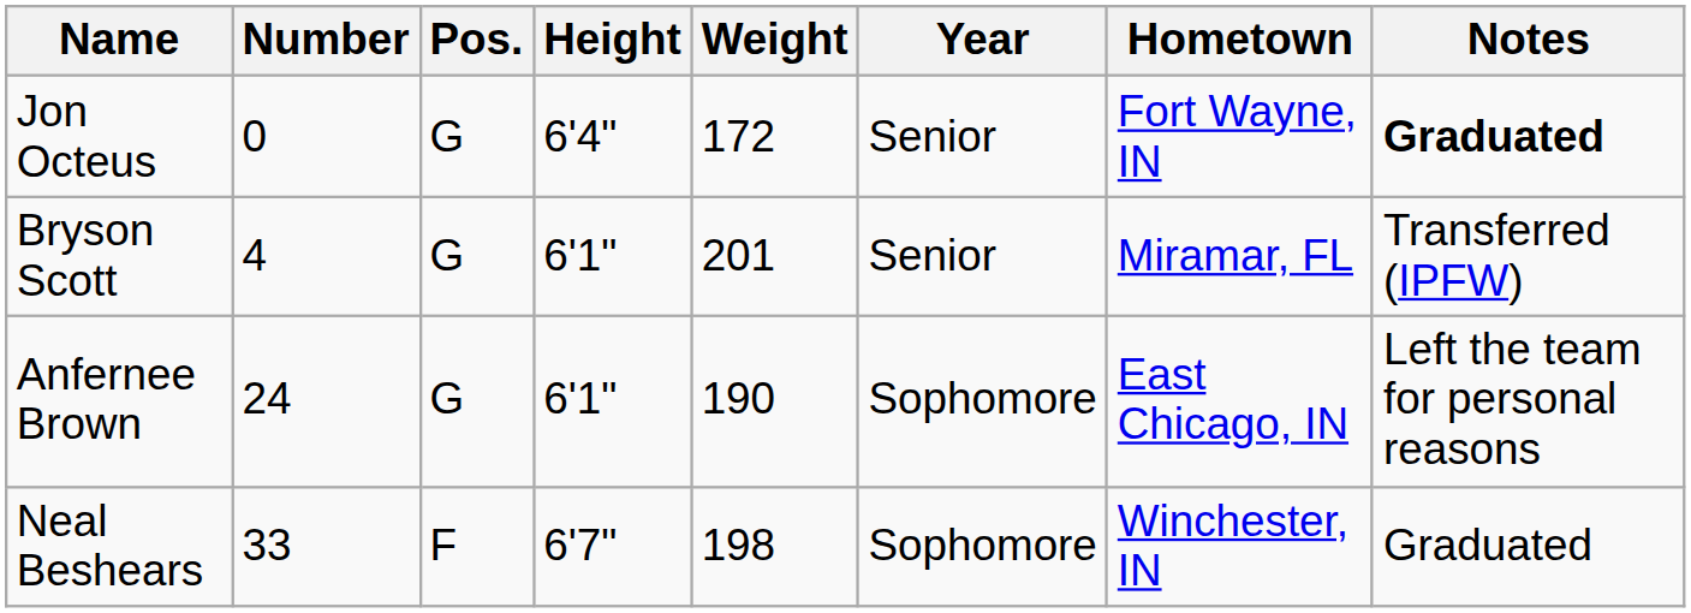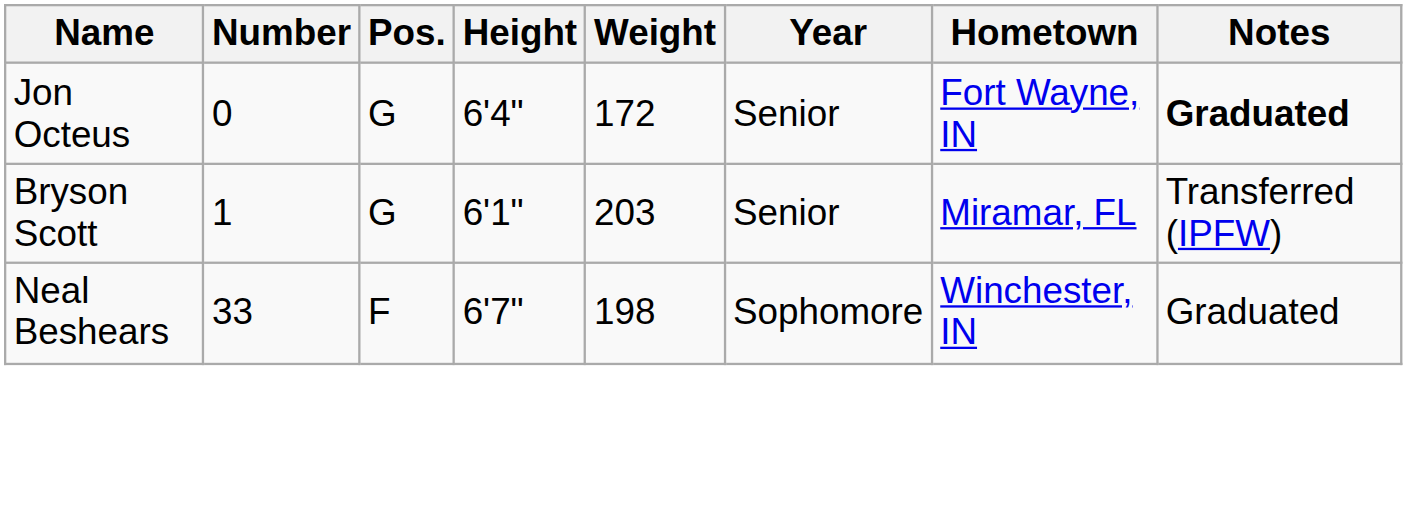Bryson Scott | Number: 4 -> 1
Bryson Scott | Weight: 201 -> 203
- row: Anfernee Brown | 24 | G | 6'1" | 190 | Sophomore | East Chicago, IN | Left the team for personal reasons
